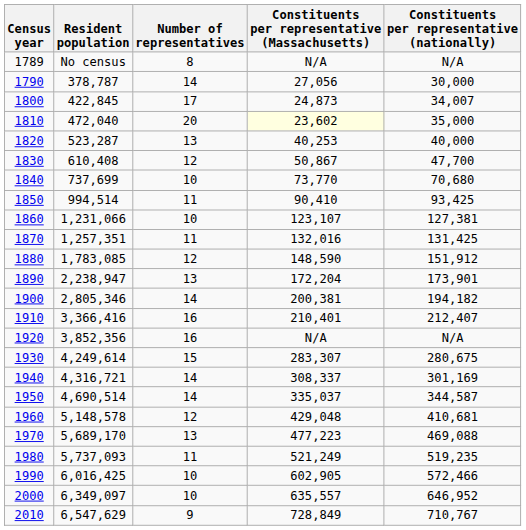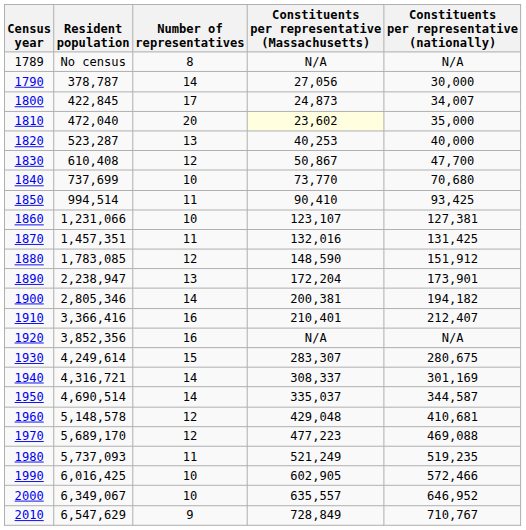1870 | Resident population: 1,257,351 -> 1,457,351
1970 | Number of representatives: 13 -> 12
2000 | Resident population: 6,349,097 -> 6,349,067
